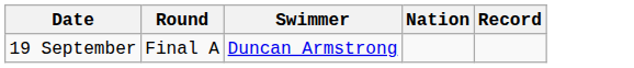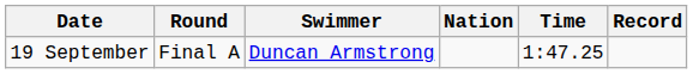+ column: Time | 1:47.25
